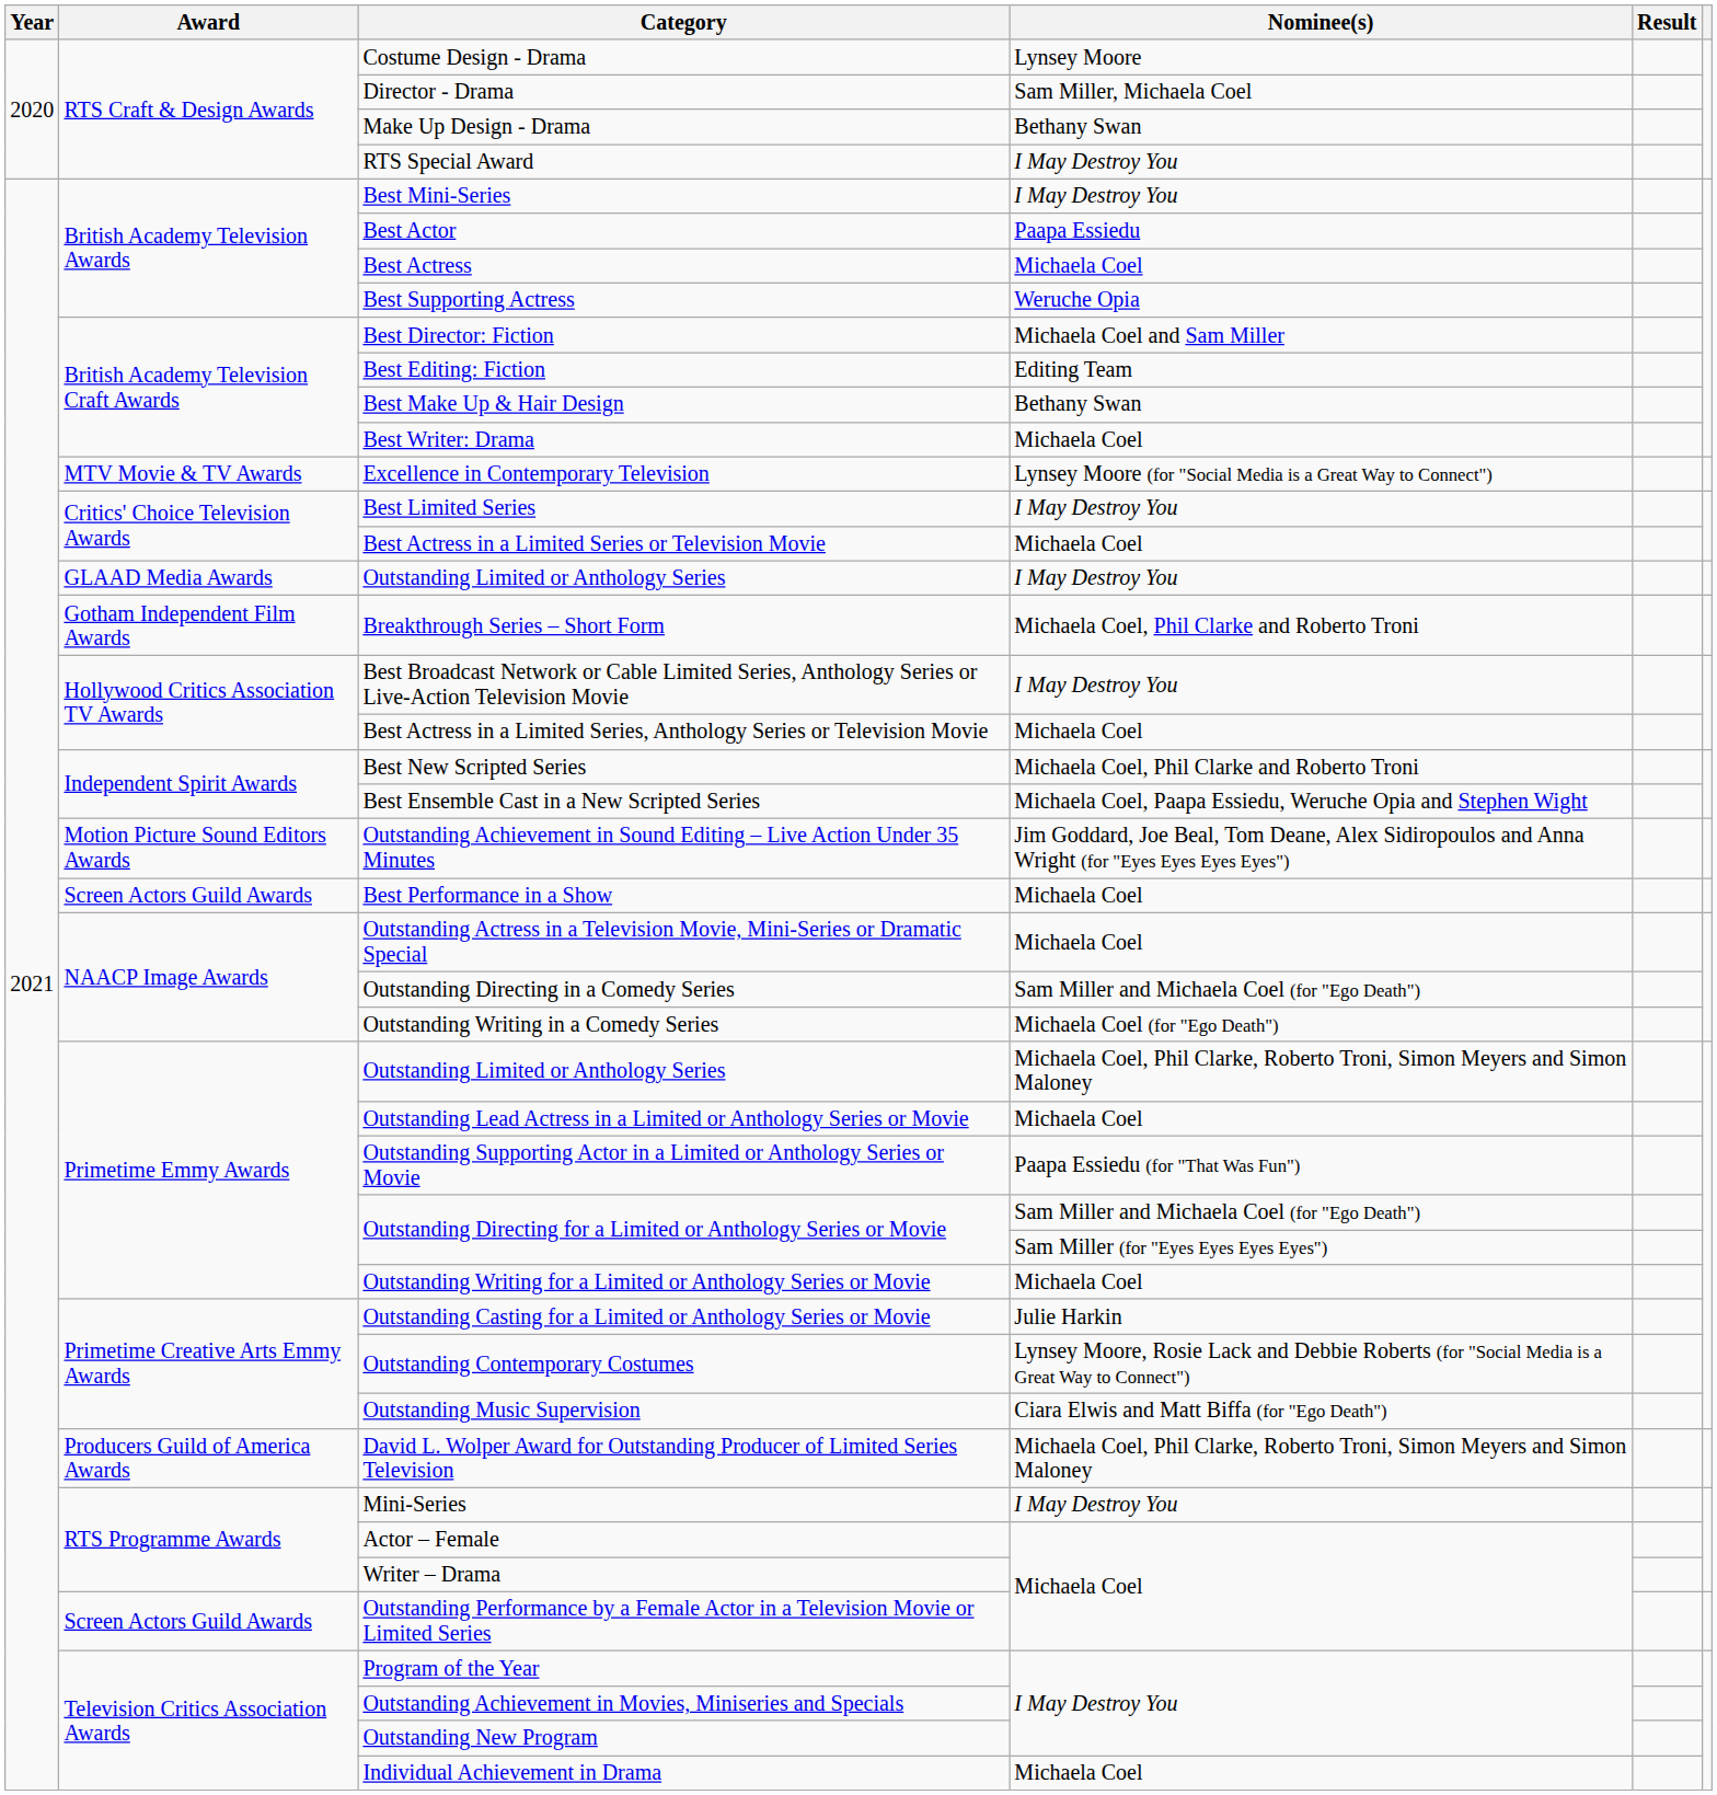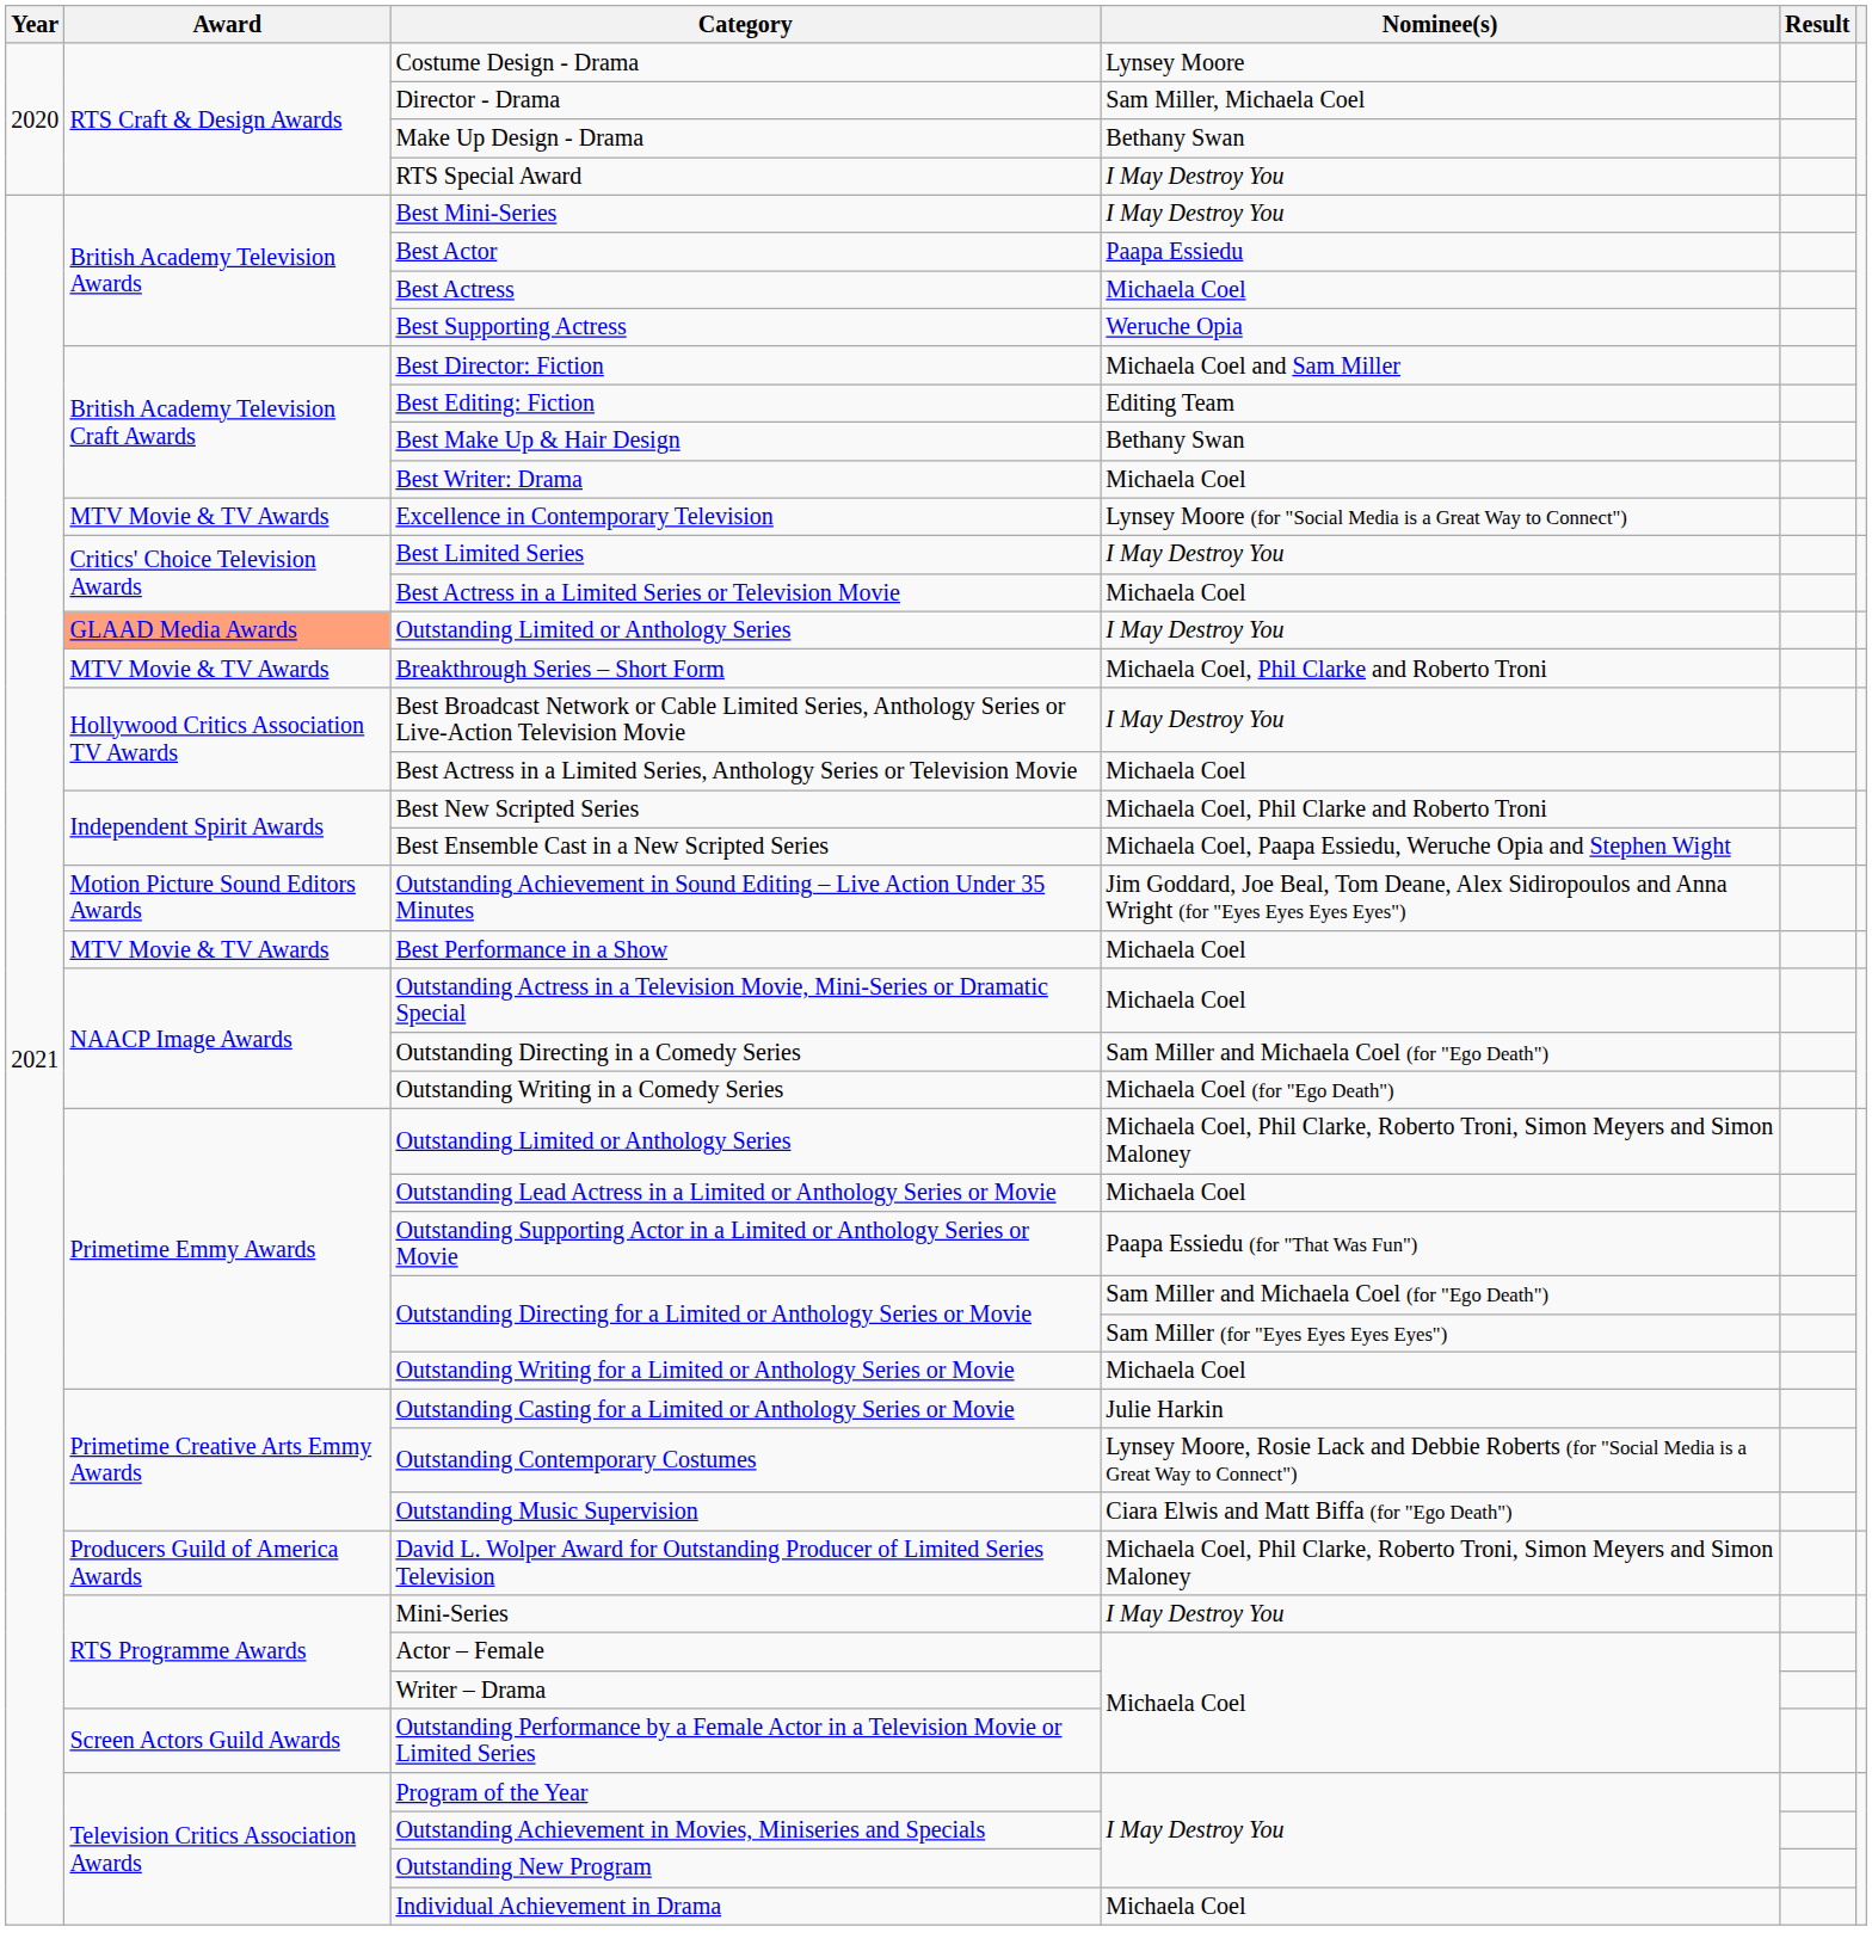Outstanding Limited or Anthology Series / I May Destroy You | Award: no background -> lightsalmon background
Breakthrough Series – Short Form | Award: Gotham Independent Film Awards -> MTV Movie & TV Awards
Best Performance in a Show | Award: Screen Actors Guild Awards -> MTV Movie & TV Awards
